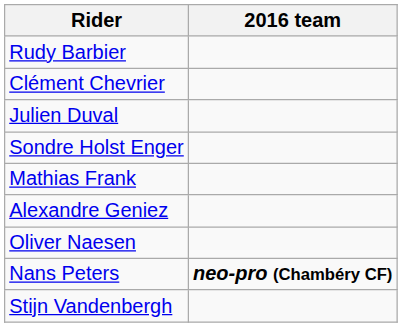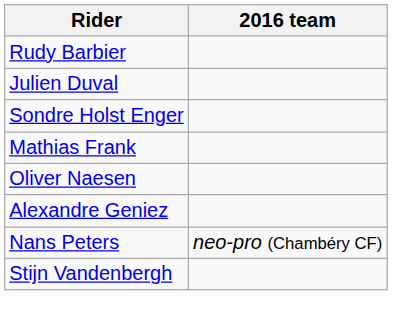- row: Clément Chevrier
rows swapped: Alexandre Geniez <-> Oliver Naesen
Nans Peters | 2016 team: bold -> normal
